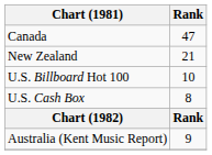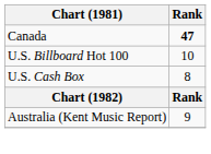Canada | Rank: normal -> bold
- row: New Zealand | 21
